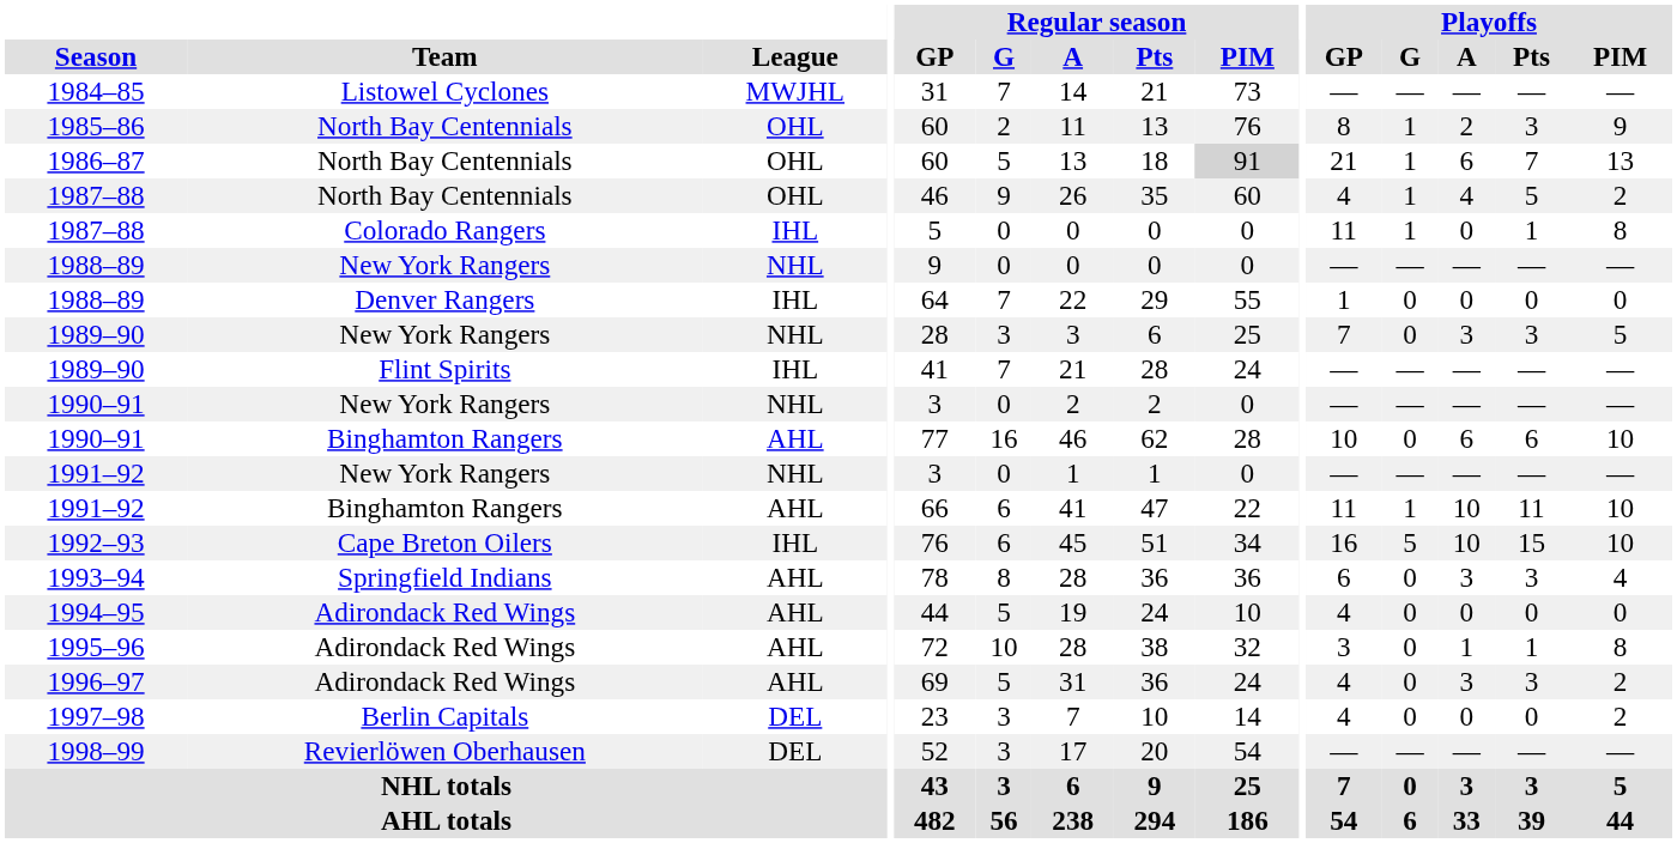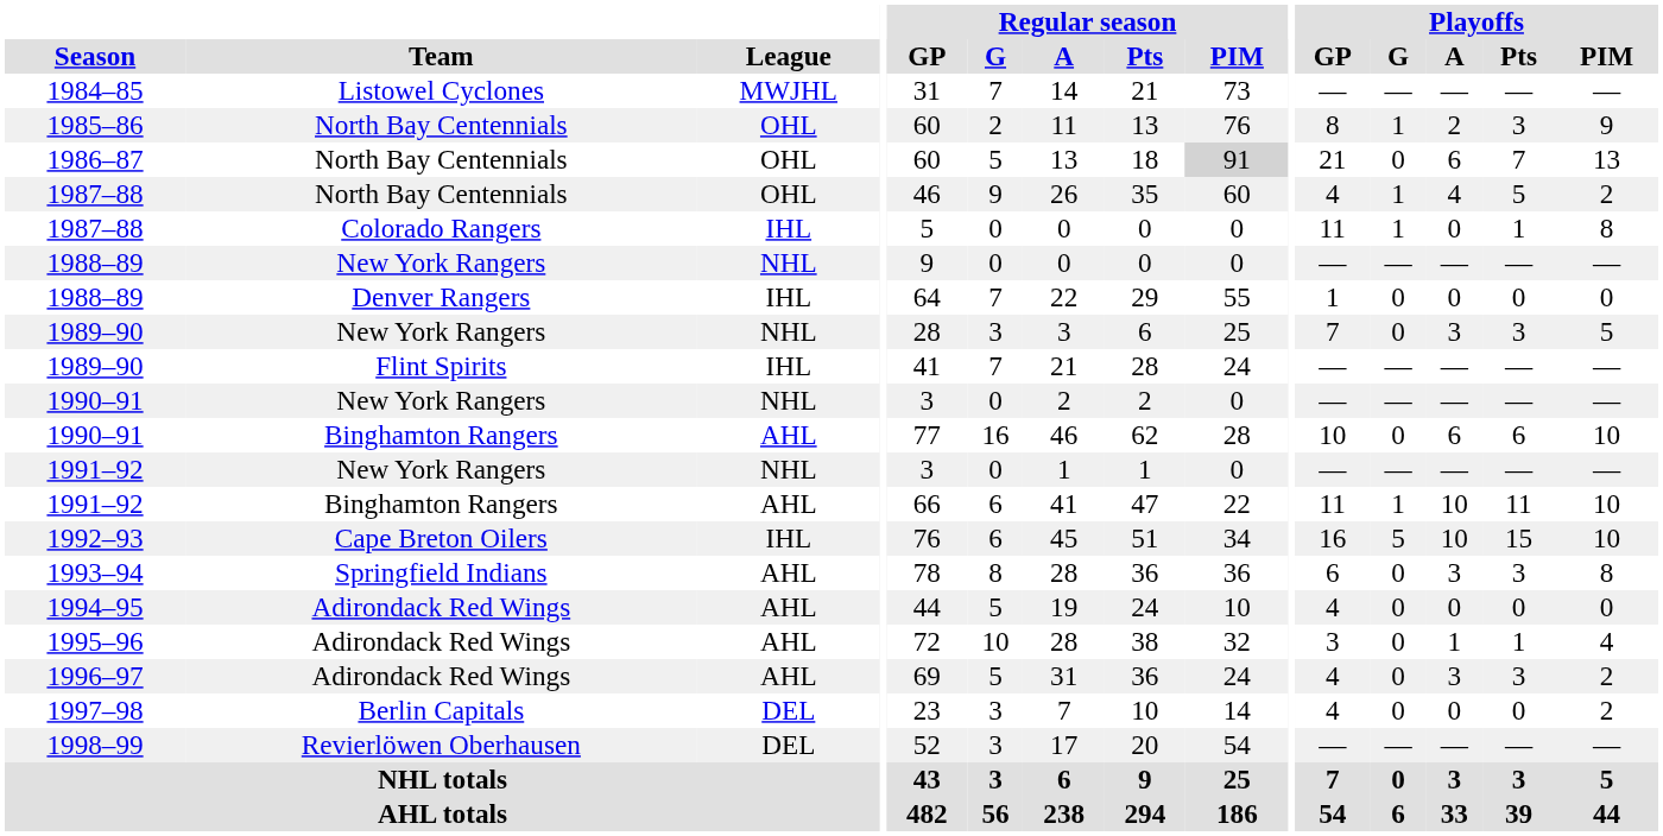1986–87 | Playoffs / G: 1 -> 0
1993–94 | Playoffs / PIM: 4 -> 8
1995–96 | Playoffs / PIM: 8 -> 4
